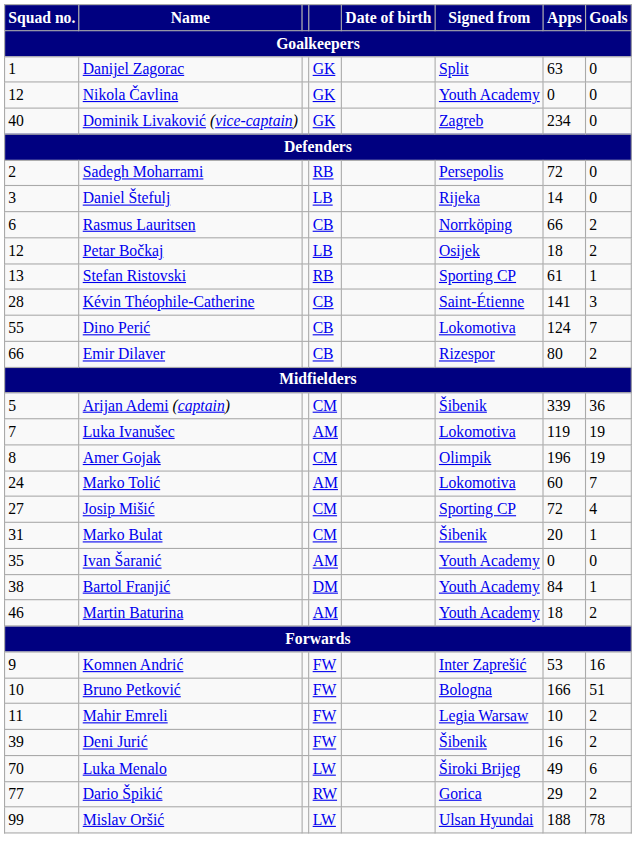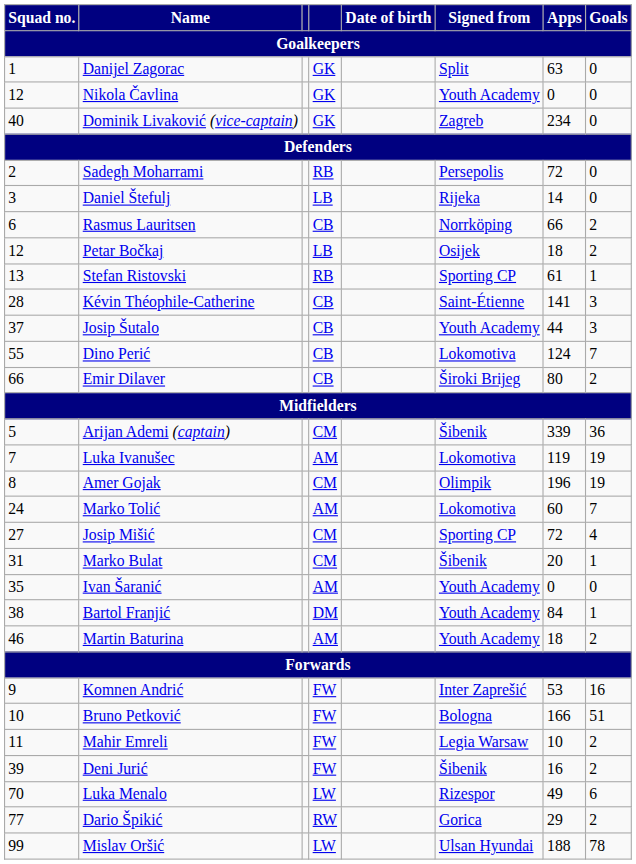+ row: 37 | Josip Šutalo | CB | Youth Academy | 44 | 3
Emir Dilaver | Signed from: Rizespor -> Široki Brijeg
Luka Menalo | Signed from: Široki Brijeg -> Rizespor
